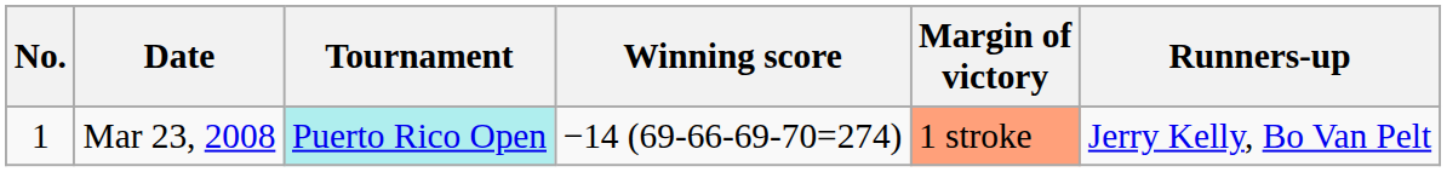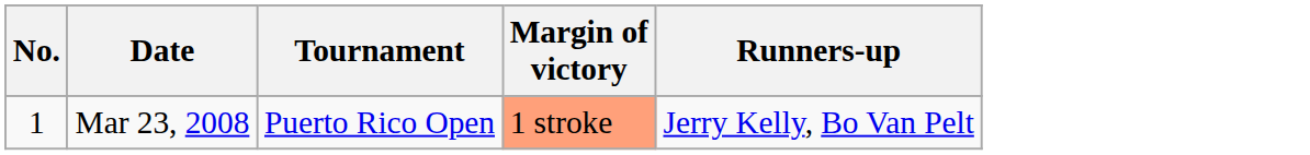- column: Winning score | −14 (69-66-69-70=274)
Mar 23, 2008 | Tournament: paleturquoise background -> no background
